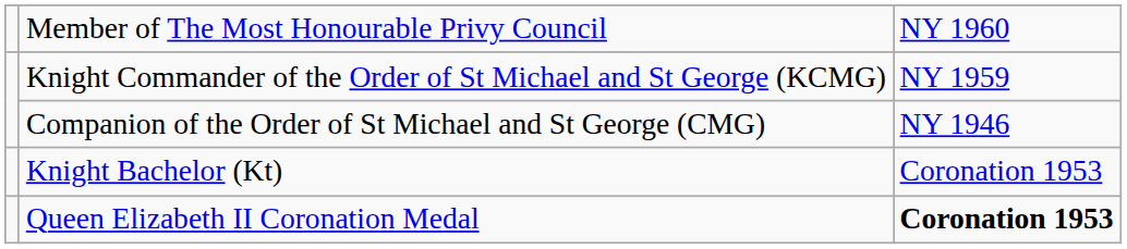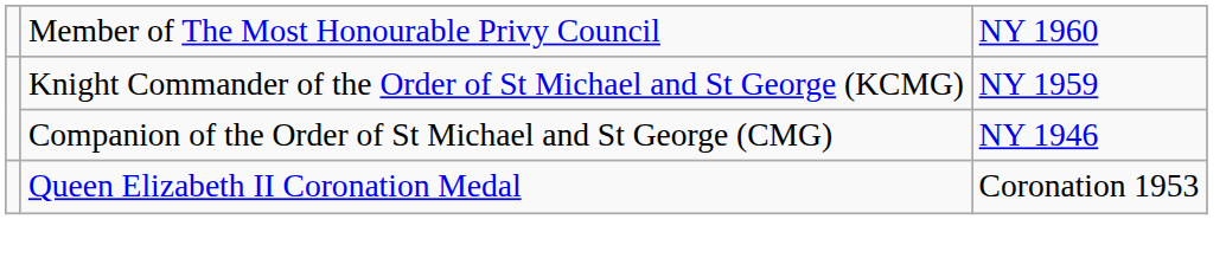- row: Knight Bachelor (Kt) | Coronation 1953
Queen Elizabeth II Coronation Medal | column 3: bold -> normal
